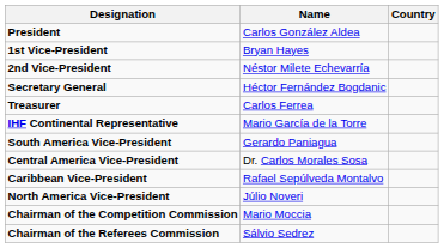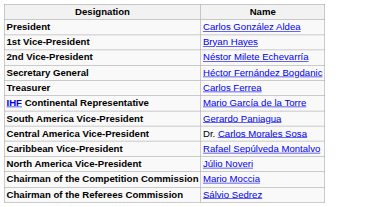- column: Country
